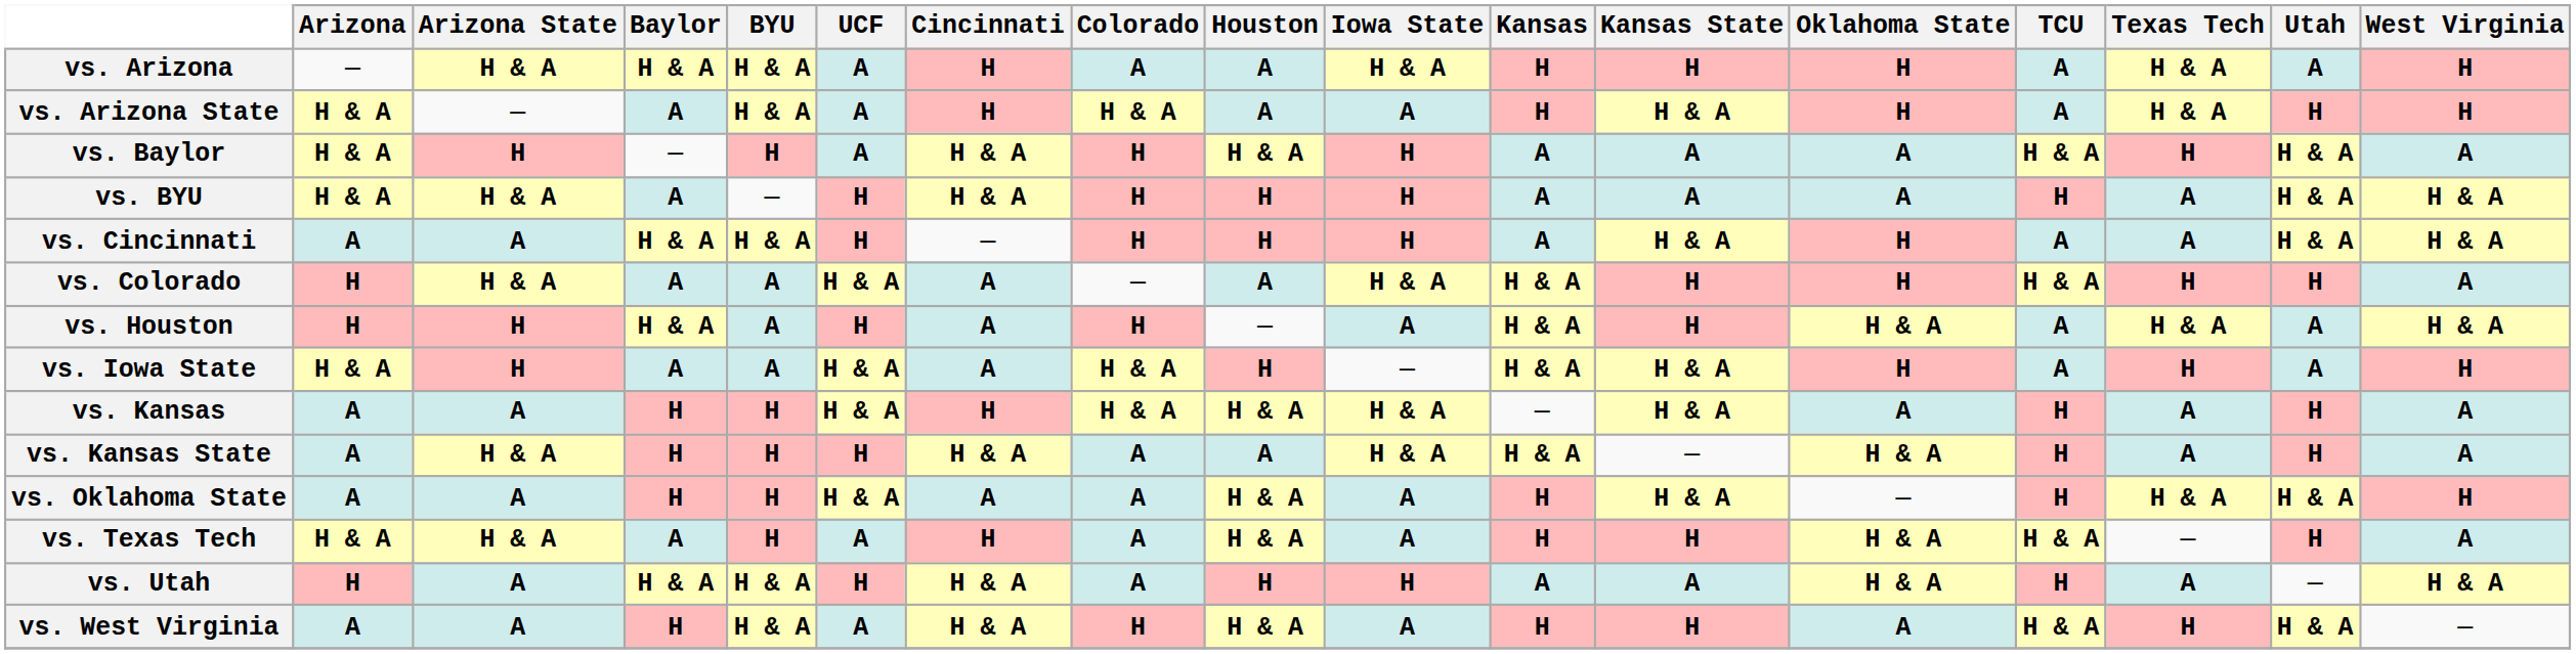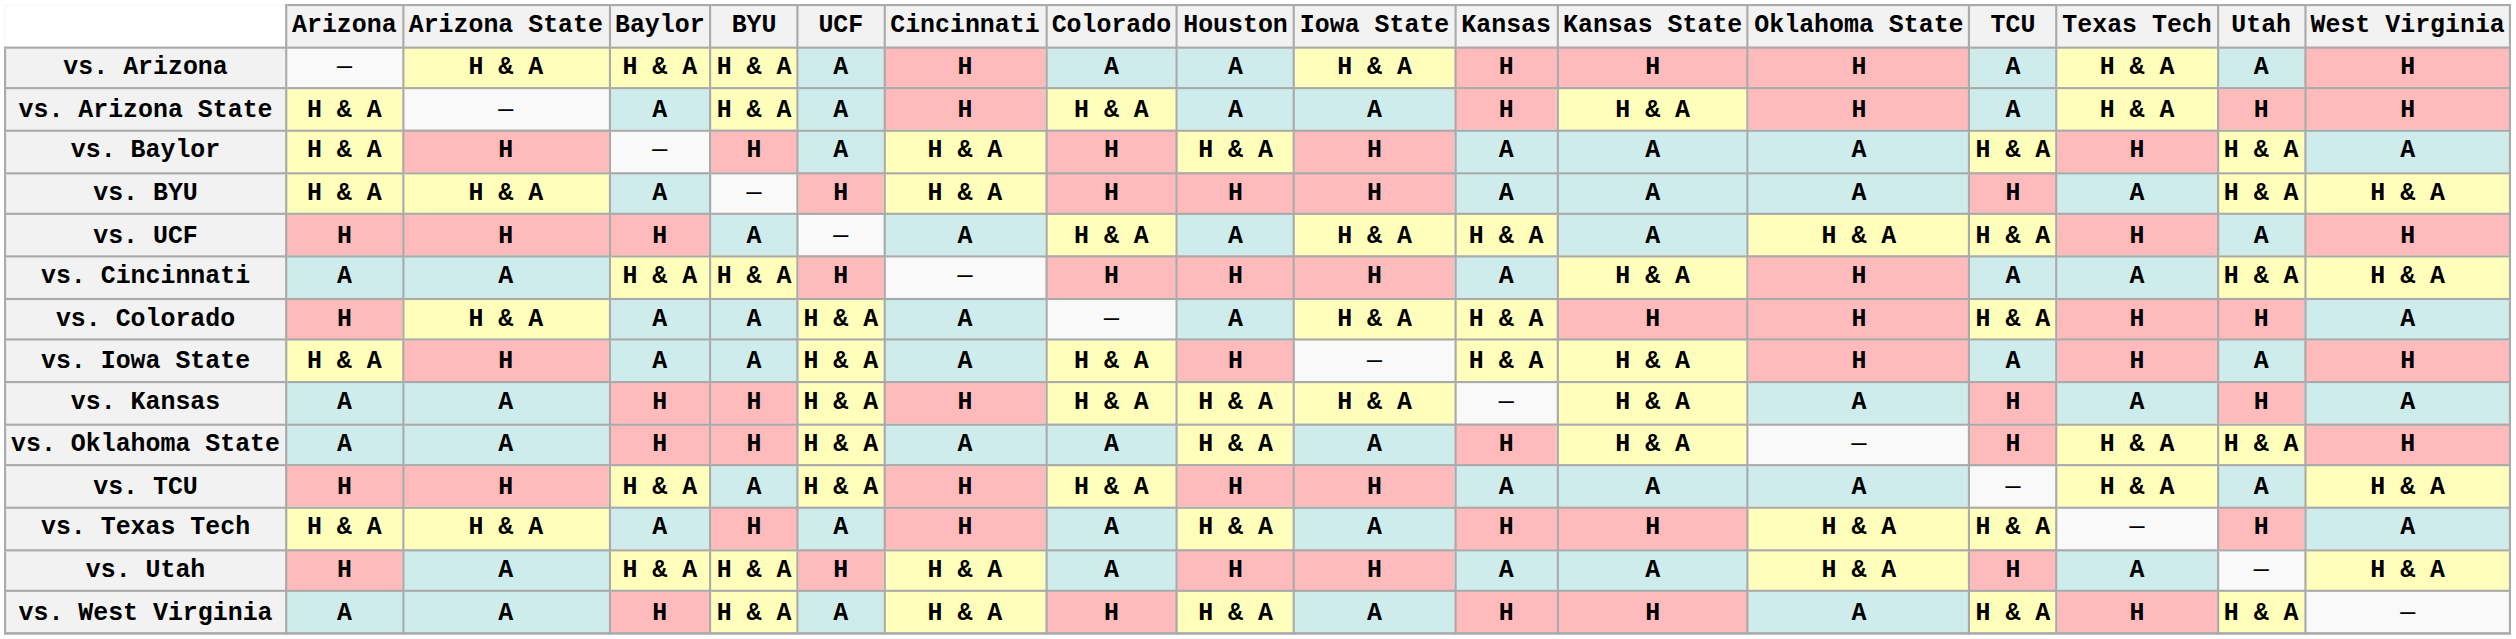+ row: vs. UCF | H | H | H | A | — | A | H & A | A | H & A | H & A | A | H & A | H & A | H | A | H
- row: vs. Houston | H | H | H & A | A | H | A | H | — | A | H & A | H | H & A | A | H & A | A | H & A
- row: vs. Kansas State | A | H & A | H | H | H | H & A | A | A | H & A | H & A | — | H & A | H | A | H | A
+ row: vs. TCU | H | H | H & A | A | H & A | H | H & A | H | H | A | A | A | — | H & A | A | H & A
